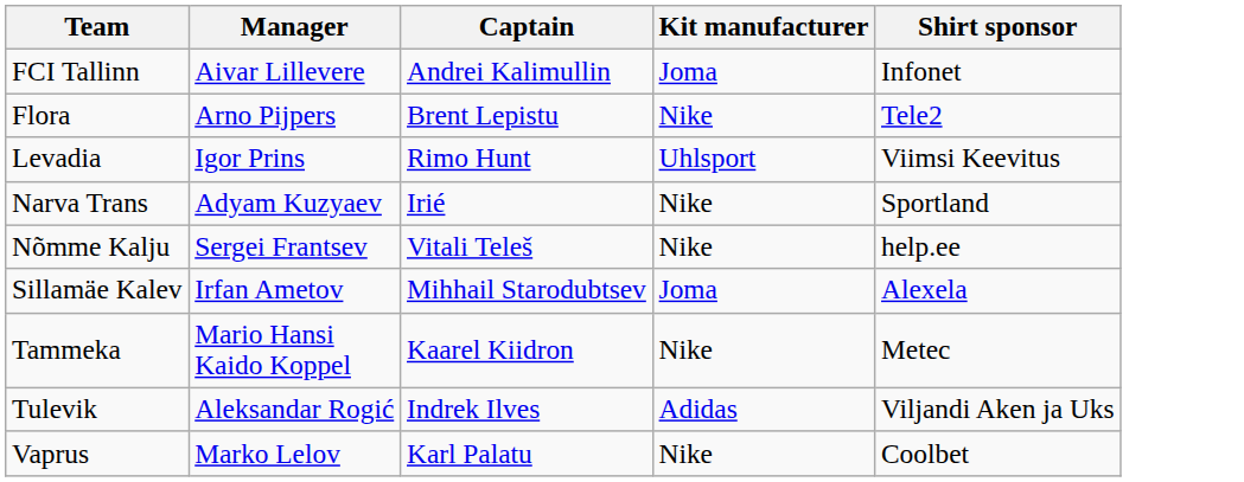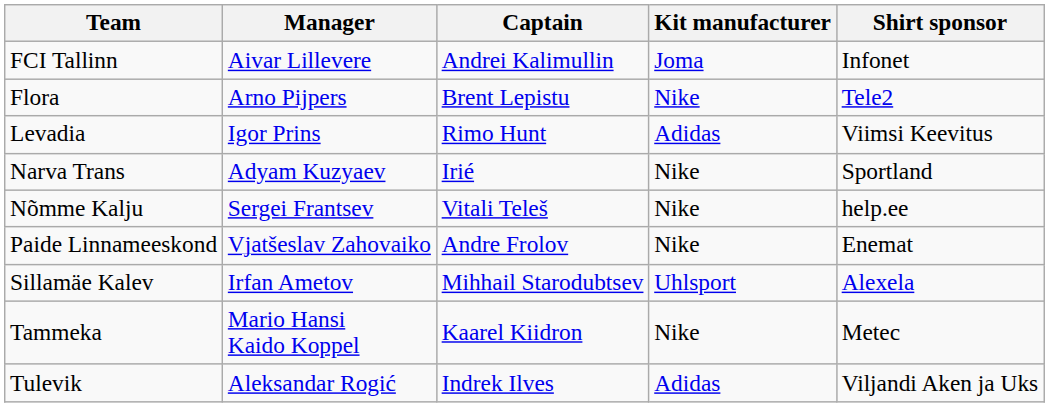Levadia | Kit manufacturer: Uhlsport -> Adidas
+ row: Paide Linnameeskond | Vjatšeslav Zahovaiko | Andre Frolov | Nike | Enemat
Sillamäe Kalev | Kit manufacturer: Joma -> Uhlsport
- row: Vaprus | Marko Lelov | Karl Palatu | Nike | Coolbet
